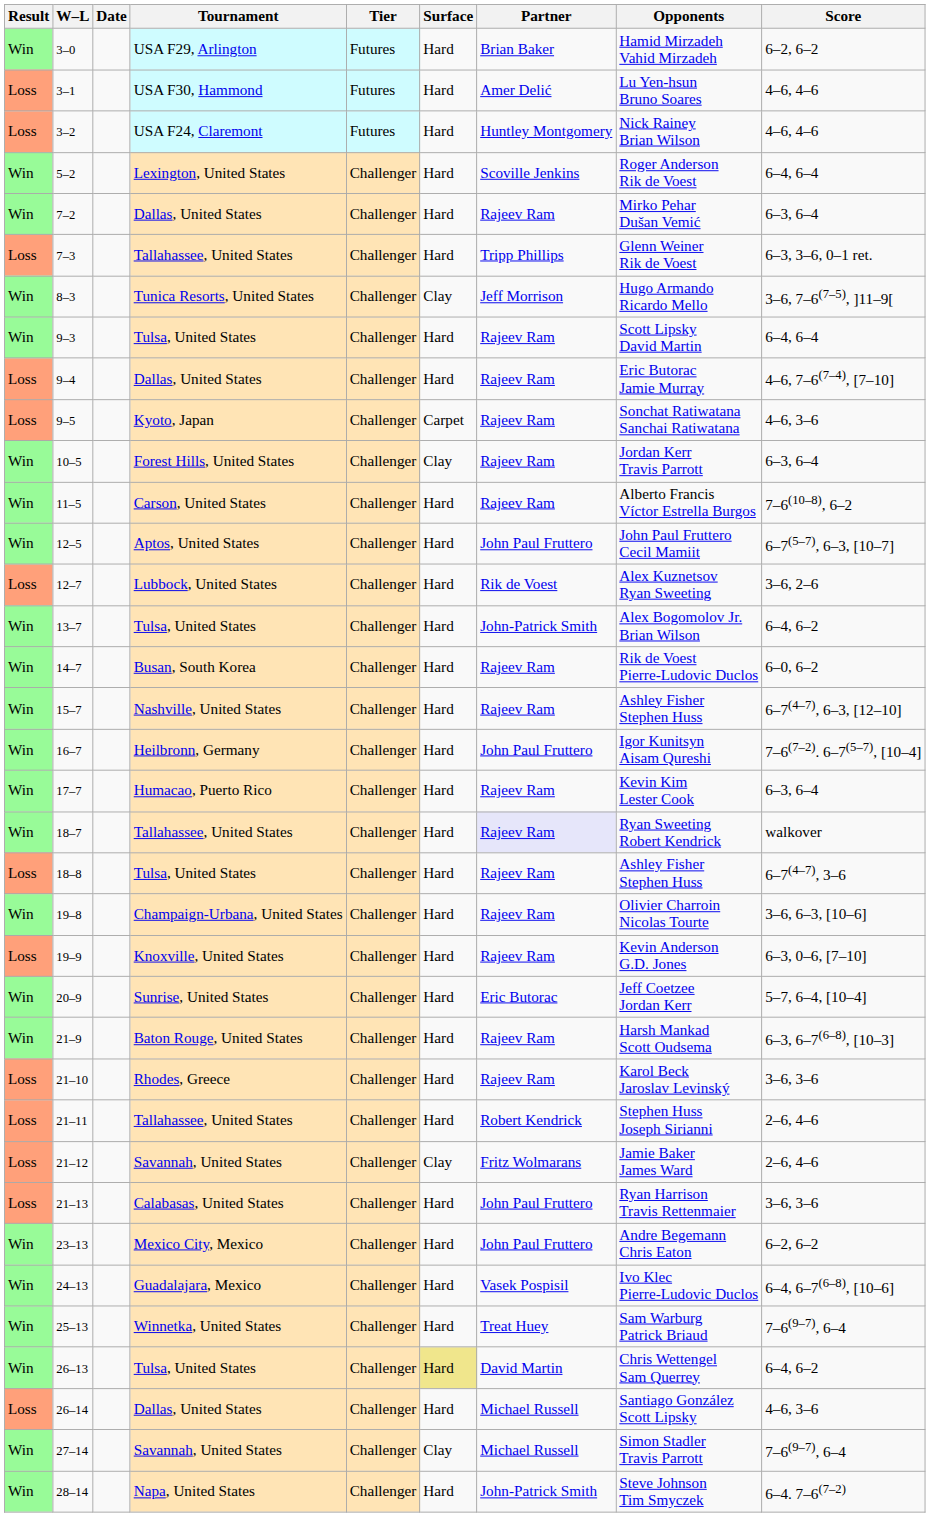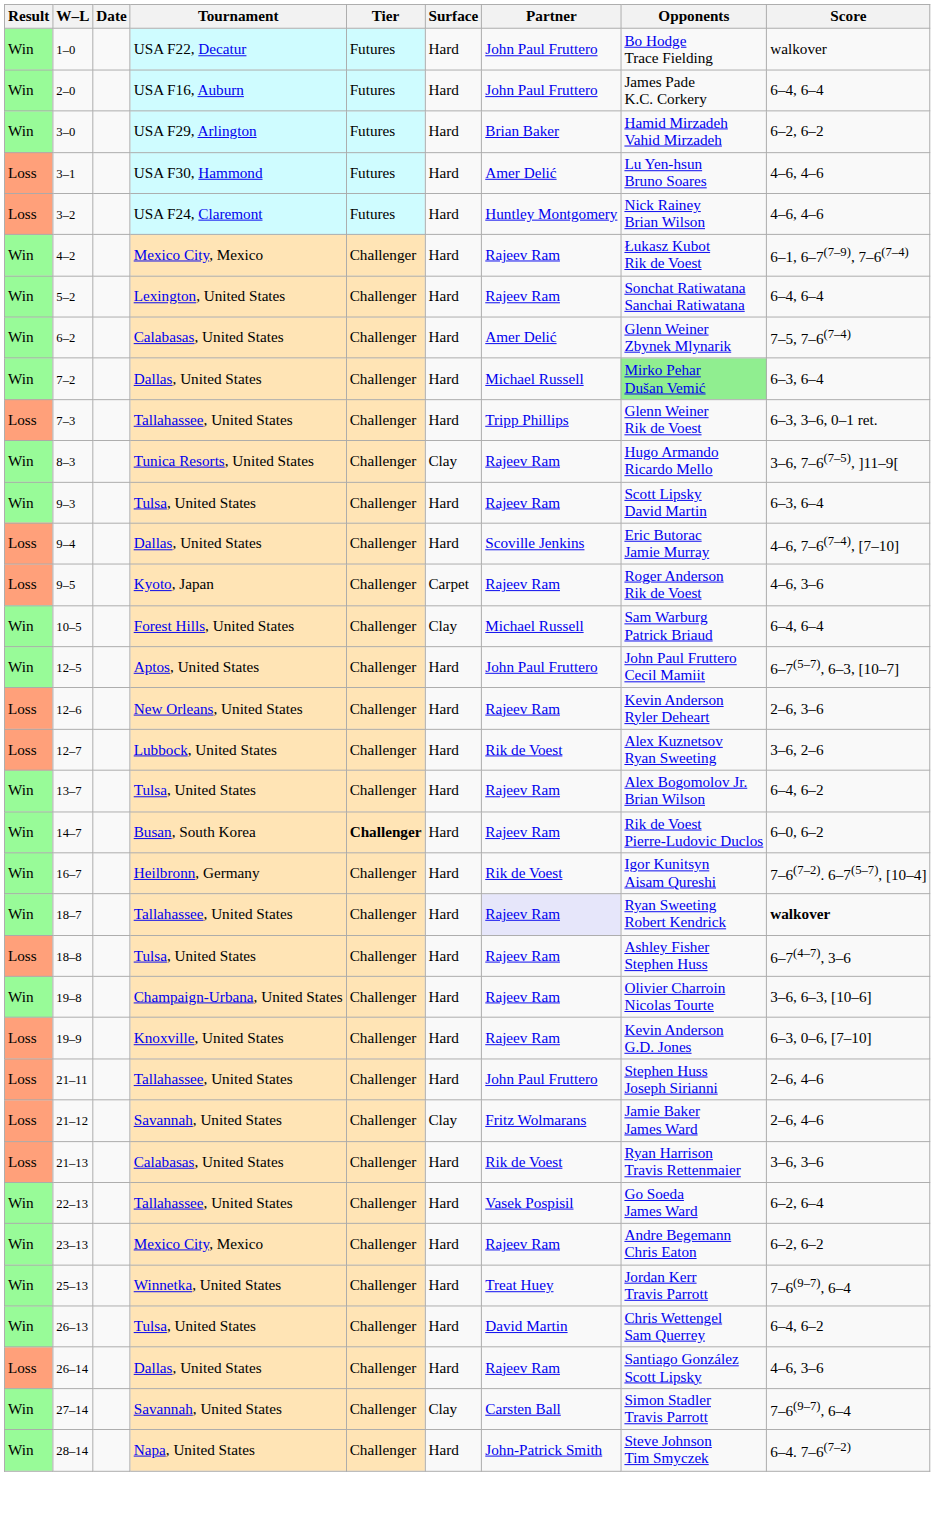+ row: Win | 1–0 | USA F22, Decatur | Futures | Hard | John Paul Fruttero | Bo Hodge Trace Fielding | walkover
+ row: Win | 2–0 | USA F16, Auburn | Futures | Hard | John Paul Fruttero | James Pade K.C. Corkery | 6–4, 6–4
+ row: Win | 4–2 | Mexico City, Mexico | Challenger | Hard | Rajeev Ram | Łukasz Kubot Rik de Voest | 6–1, 6–7(7–9), 7–6(7–4)
5–2 | Partner: Scoville Jenkins -> Rajeev Ram
5–2 | Opponents: Roger Anderson Rik de Voest -> Sonchat Ratiwatana Sanchai Ratiwatana
+ row: Win | 6–2 | Calabasas, United States | Challenger | Hard | Amer Delić | Glenn Weiner Zbynek Mlynarik | 7–5, 7–6(7–4)
7–2 | Partner: Rajeev Ram -> Michael Russell
7–2 | Opponents: no background -> lightgreen background
8–3 | Partner: Jeff Morrison -> Rajeev Ram
9–3 | Score: 6–4, 6–4 -> 6–3, 6–4
9–4 | Partner: Rajeev Ram -> Scoville Jenkins
9–5 | Opponents: Sonchat Ratiwatana Sanchai Ratiwatana -> Roger Anderson Rik de Voest
10–5 | Partner: Rajeev Ram -> Michael Russell
10–5 | Opponents: Jordan Kerr Travis Parrott -> Sam Warburg Patrick Briaud
10–5 | Score: 6–3, 6–4 -> 6–4, 6–4
- row: Win | 11–5 | Carson, United States | Challenger | Hard | Rajeev Ram | Alberto Francis Víctor Estrella Burgos | 7–6(10–8), 6–2
+ row: Loss | 12–6 | New Orleans, United States | Challenger | Hard | Rajeev Ram | Kevin Anderson Ryler Deheart | 2–6, 3–6
13–7 | Partner: John-Patrick Smith -> Rajeev Ram
14–7 | Tier: normal -> bold
- row: Win | 15–7 | Nashville, United States | Challenger | Hard | Rajeev Ram | Ashley Fisher Stephen Huss | 6–7(4–7), 6–3, [12–10]
16–7 | Partner: John Paul Fruttero -> Rik de Voest
- row: Win | 17–7 | Humacao, Puerto Rico | Challenger | Hard | Rajeev Ram | Kevin Kim Lester Cook | 6–3, 6–4
18–7 | Score: normal -> bold
- row: Win | 20–9 | Sunrise, United States | Challenger | Hard | Eric Butorac | Jeff Coetzee Jordan Kerr | 5–7, 6–4, [10–4]
- row: Win | 21–9 | Baton Rouge, United States | Challenger | Hard | Rajeev Ram | Harsh Mankad Scott Oudsema | 6–3, 6–7(6–8), [10–3]
- row: Loss | 21–10 | Rhodes, Greece | Challenger | Hard | Rajeev Ram | Karol Beck Jaroslav Levinský | 3–6, 3–6
21–11 | Partner: Robert Kendrick -> John Paul Fruttero
21–13 | Partner: John Paul Fruttero -> Rik de Voest
+ row: Win | 22–13 | Tallahassee, United States | Challenger | Hard | Vasek Pospisil | Go Soeda James Ward | 6–2, 6–4
23–13 | Partner: John Paul Fruttero -> Rajeev Ram
- row: Win | 24–13 | Guadalajara, Mexico | Challenger | Hard | Vasek Pospisil | Ivo Klec Pierre-Ludovic Duclos | 6–4, 6–7(6–8), [10–6]
25–13 | Opponents: Sam Warburg Patrick Briaud -> Jordan Kerr Travis Parrott
26–13 | Surface: khaki background -> no background
26–14 | Partner: Michael Russell -> Rajeev Ram
27–14 | Partner: Michael Russell -> Carsten Ball
